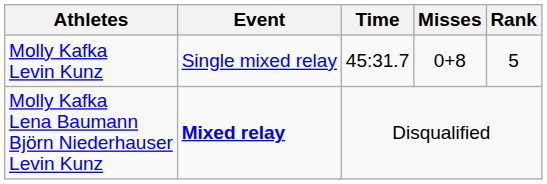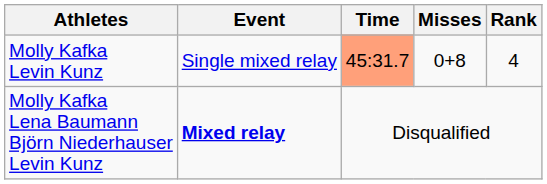Molly Kafka Levin Kunz | Time: no background -> lightsalmon background
Molly Kafka Levin Kunz | Rank: 5 -> 4
